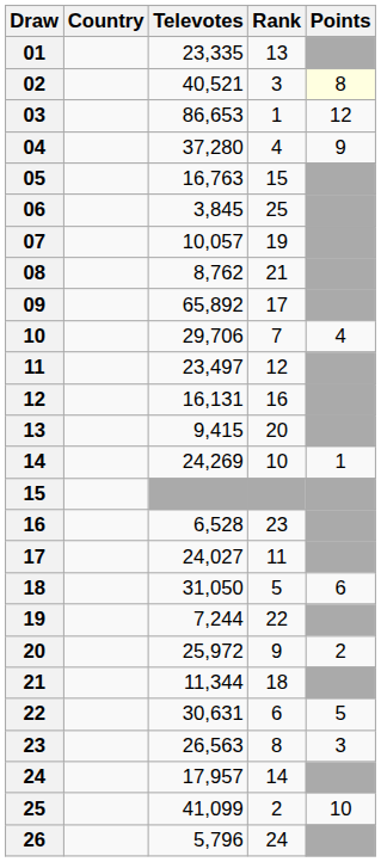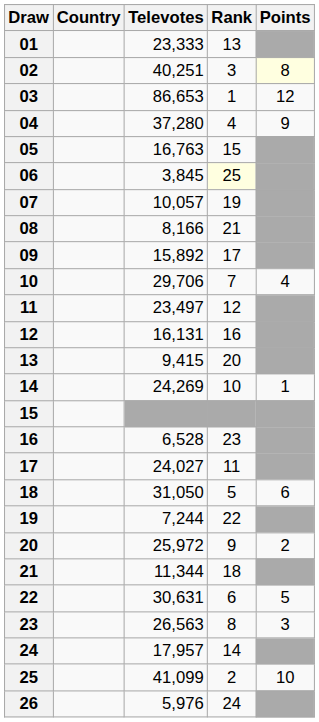01 | Televotes: 23,335 -> 23,333
02 | Televotes: 40,521 -> 40,251
06 | Rank: no background -> lightyellow background
08 | Televotes: 8,762 -> 8,166
09 | Televotes: 65,892 -> 15,892
26 | Televotes: 5,796 -> 5,976
